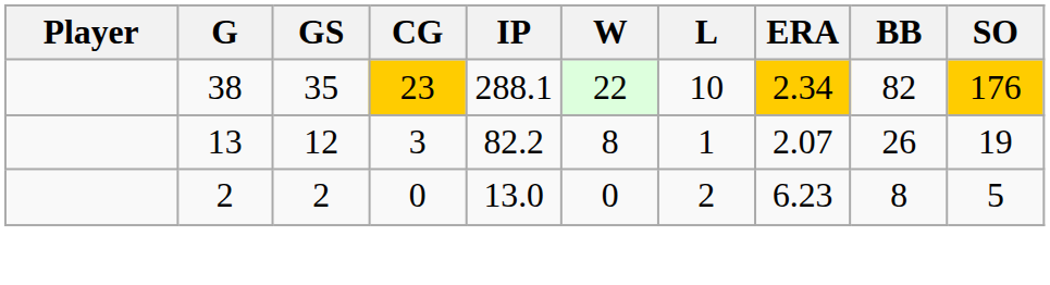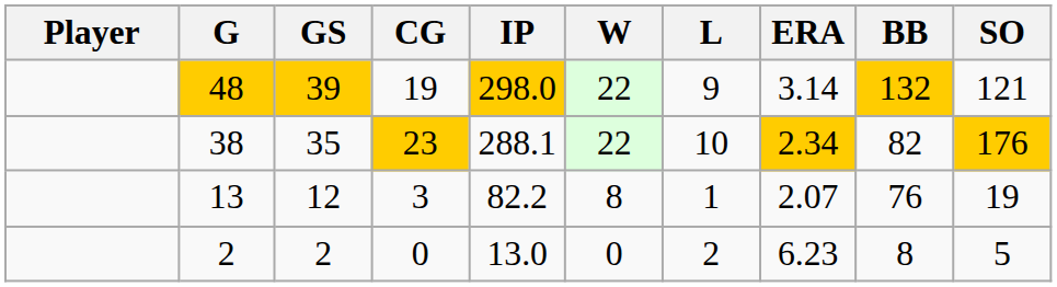+ row: 48 | 39 | 19 | 298.0 | 22 | 9 | 3.14 | 132 | 121
13 | BB: 26 -> 76
